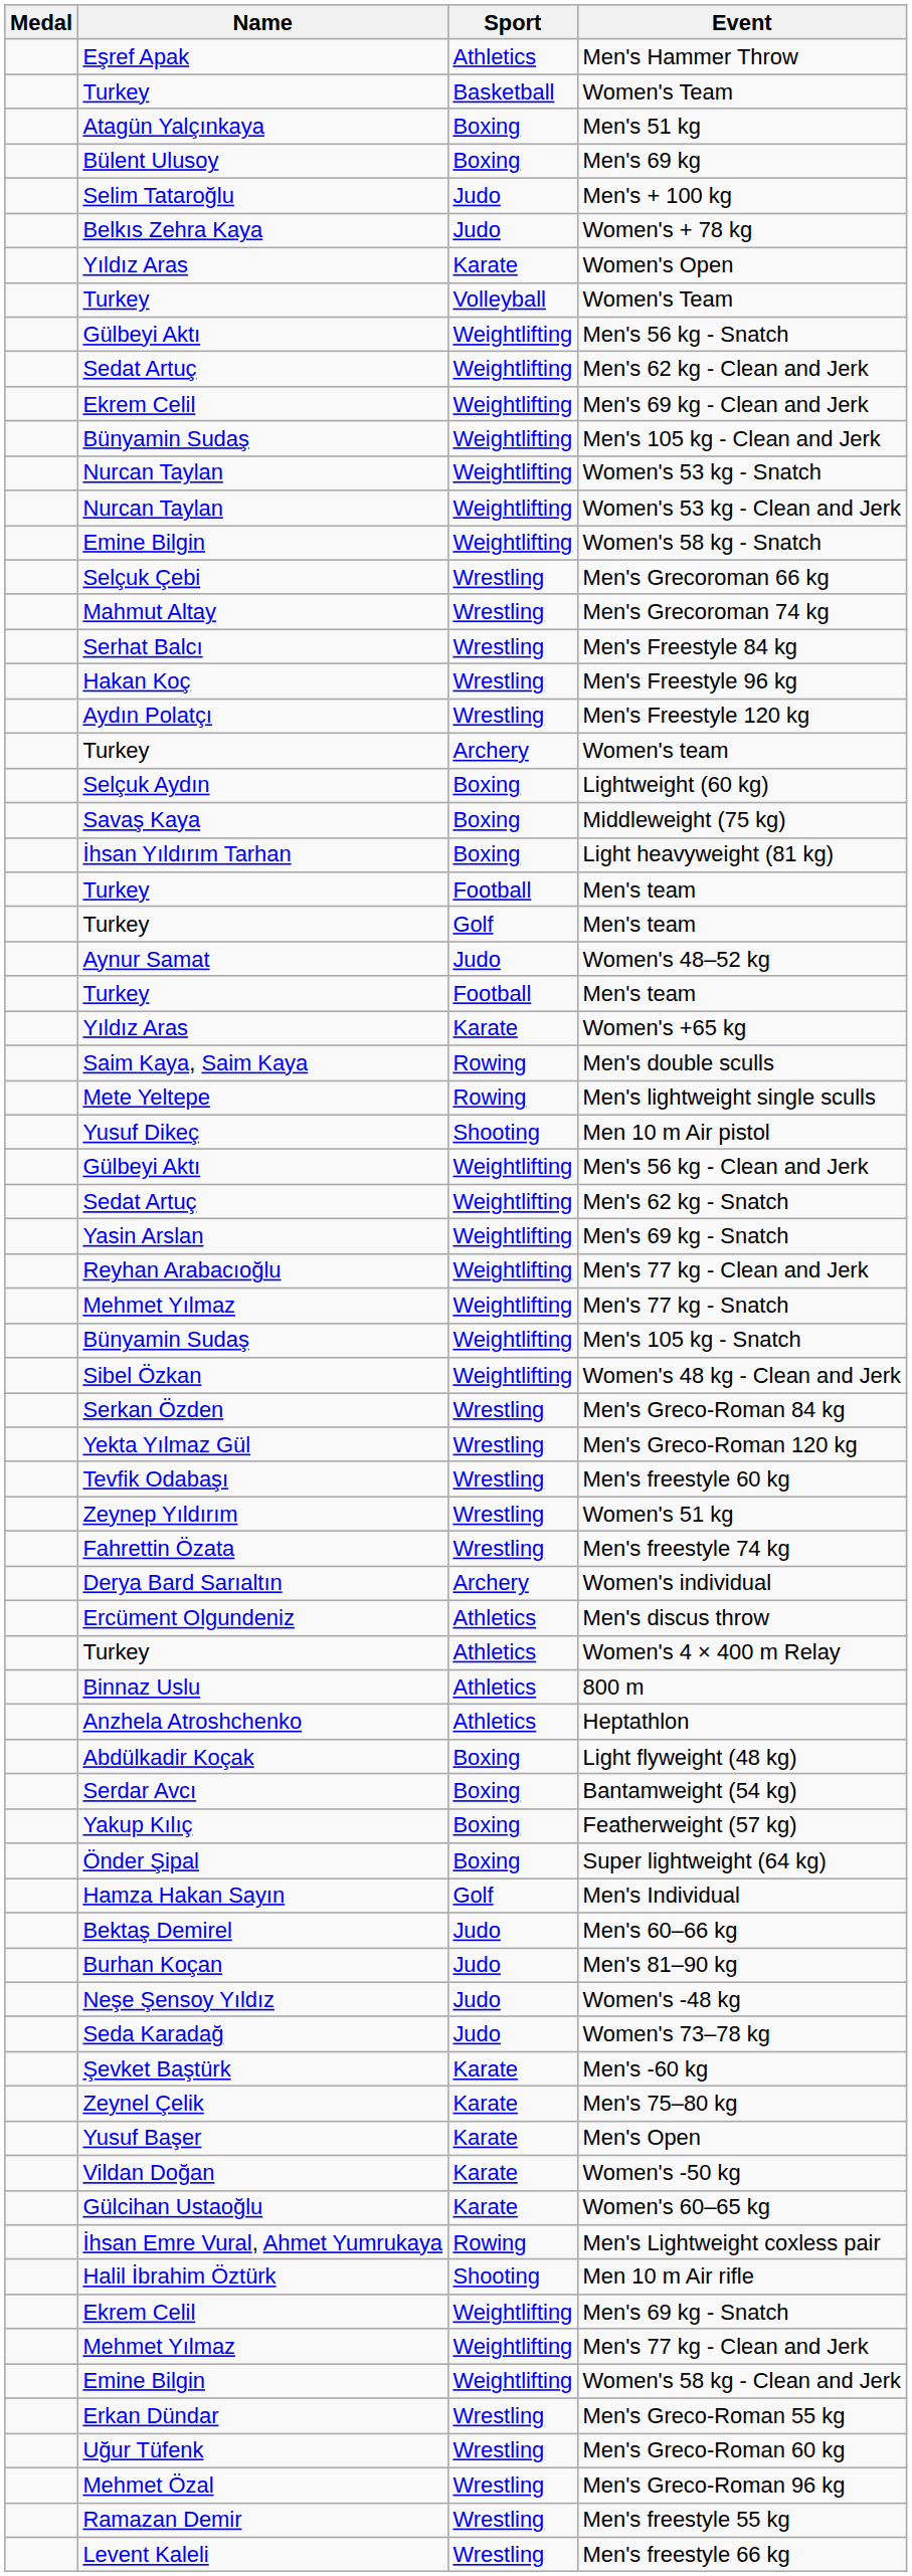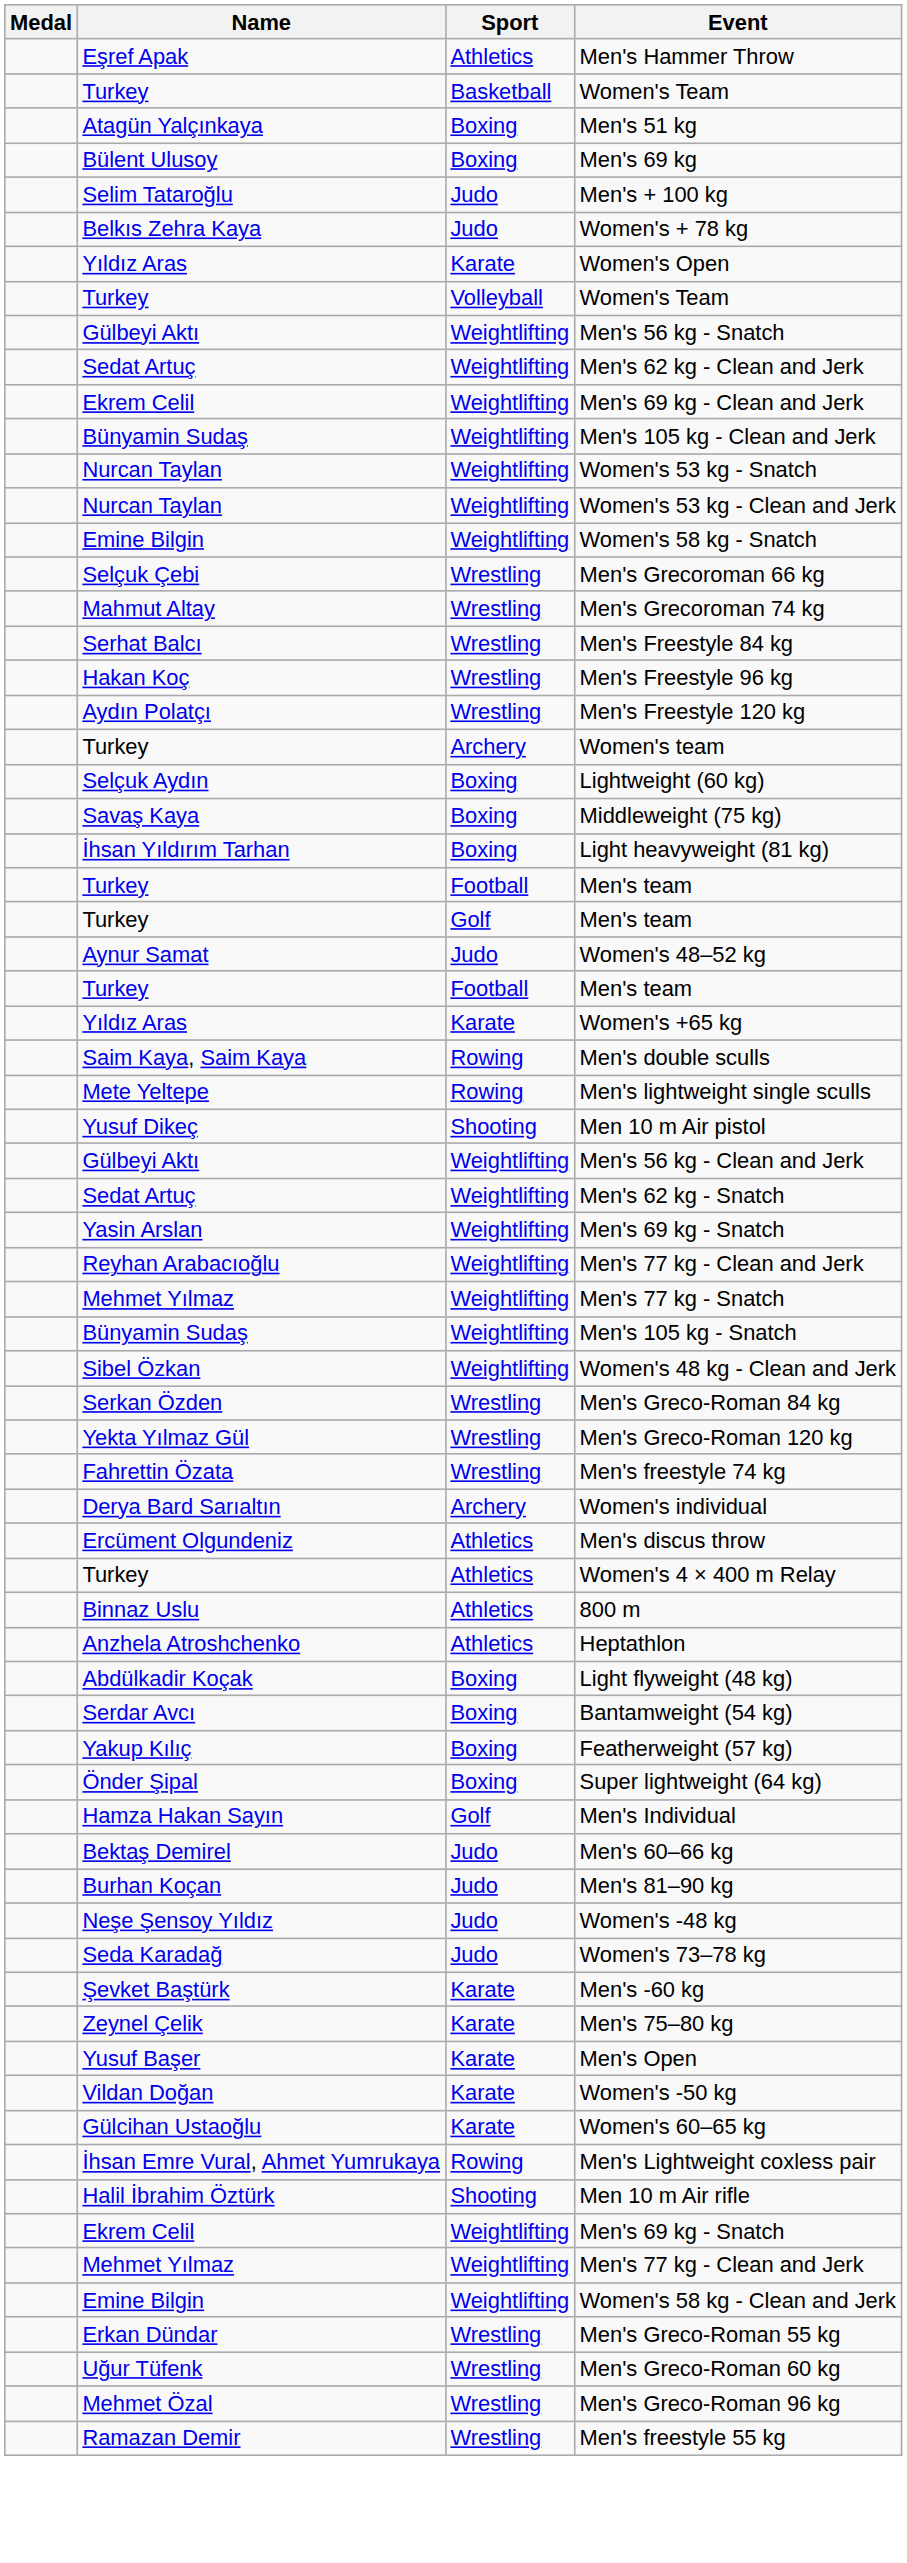- row: Tevfik Odabaşı | Wrestling | Men's freestyle 60 kg
- row: Zeynep Yıldırım | Wrestling | Women's 51 kg
- row: Levent Kaleli | Wrestling | Men's freestyle 66 kg
